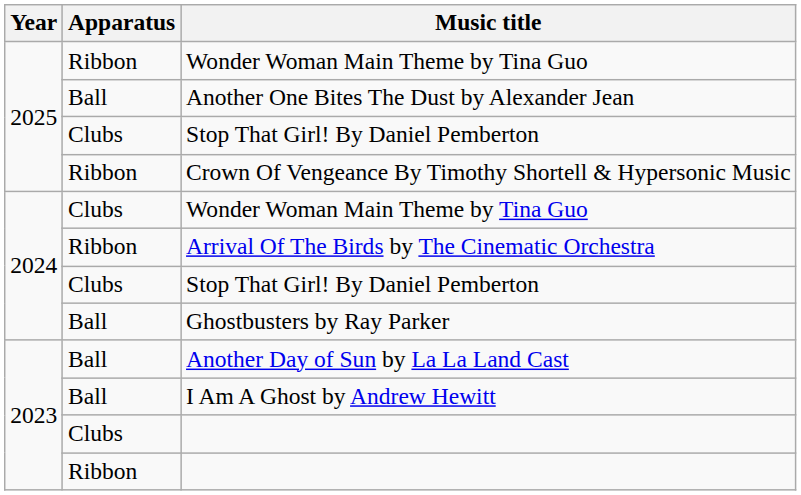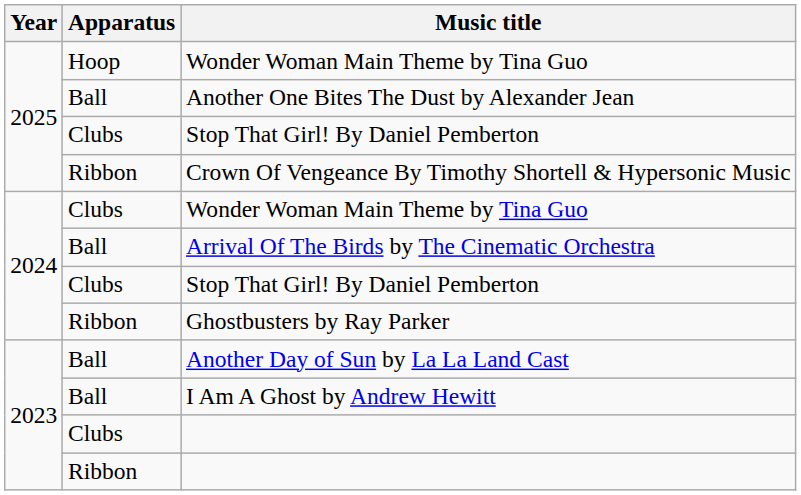2025 / Wonder Woman Main Theme by Tina Guo | Apparatus: Ribbon -> Hoop
Arrival Of The Birds by The Cinematic Orchestra | Apparatus: Ribbon -> Ball
Ghostbusters by Ray Parker | Apparatus: Ball -> Ribbon
